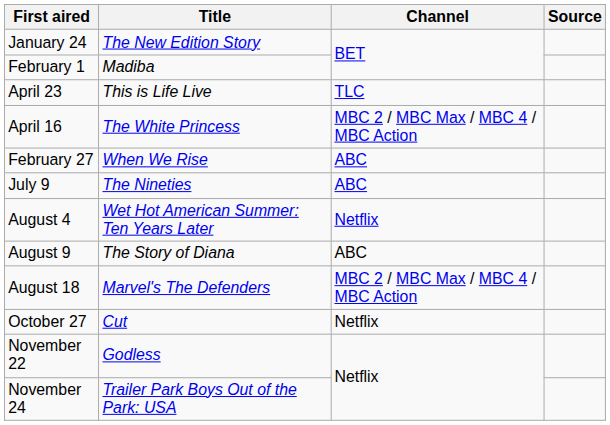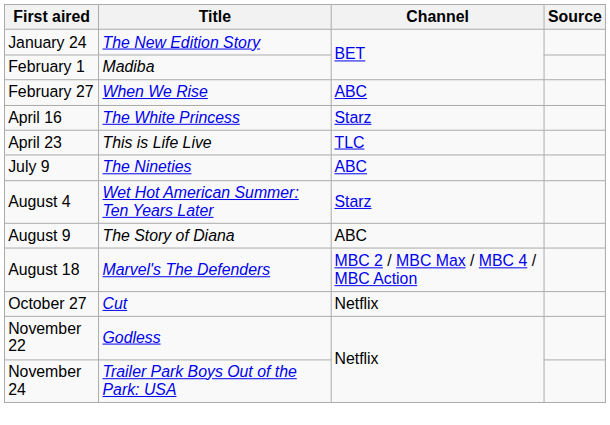rows swapped: February 27 <-> April 23
April 16 | Channel: MBC 2 / MBC Max / MBC 4 / MBC Action -> Starz
August 4 | Channel: Netflix -> Starz
